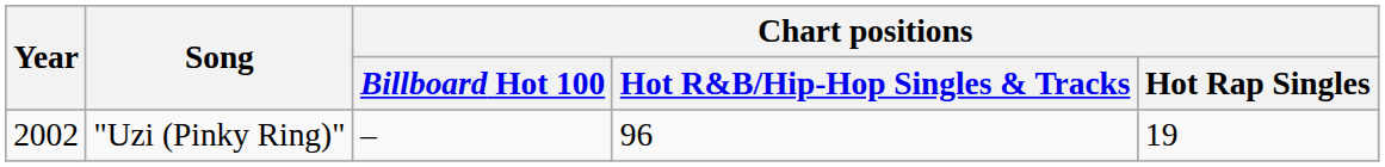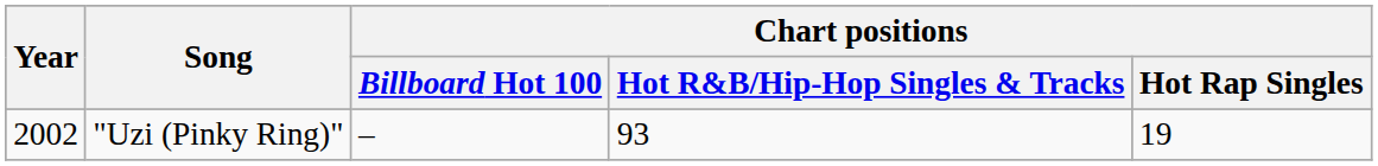"Uzi (Pinky Ring)" | Chart positions / Hot R&B/Hip-Hop Singles & Tracks: 96 -> 93
